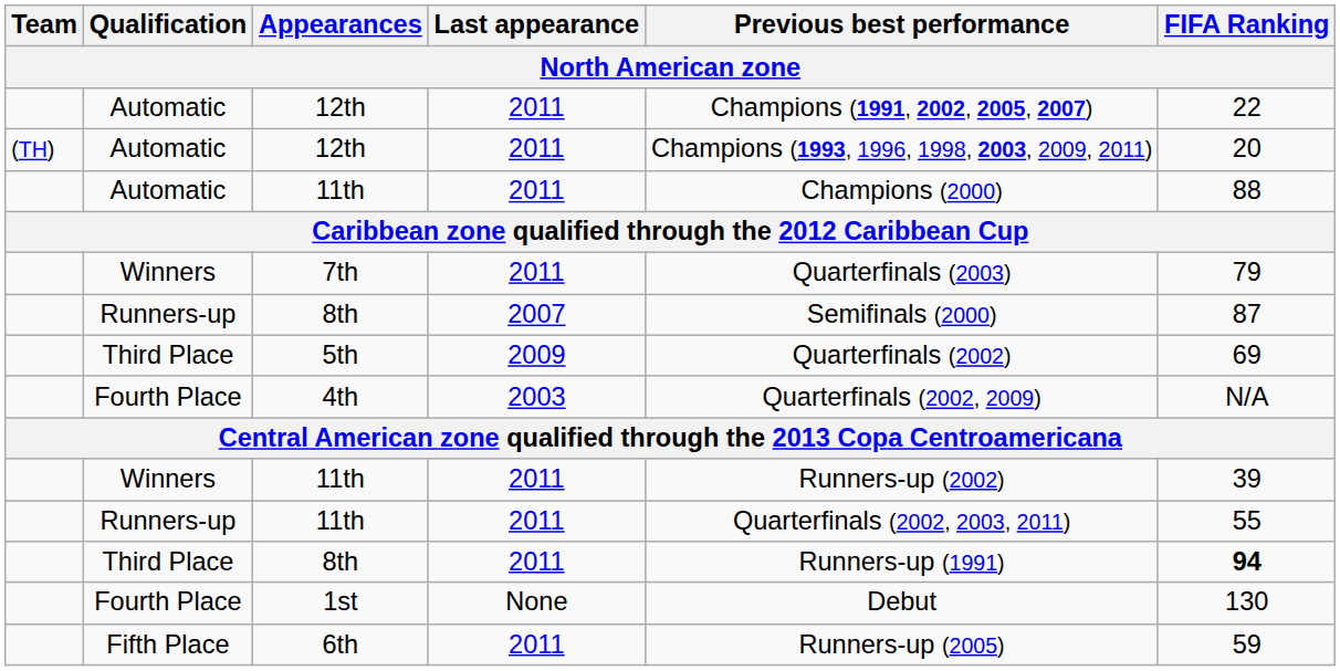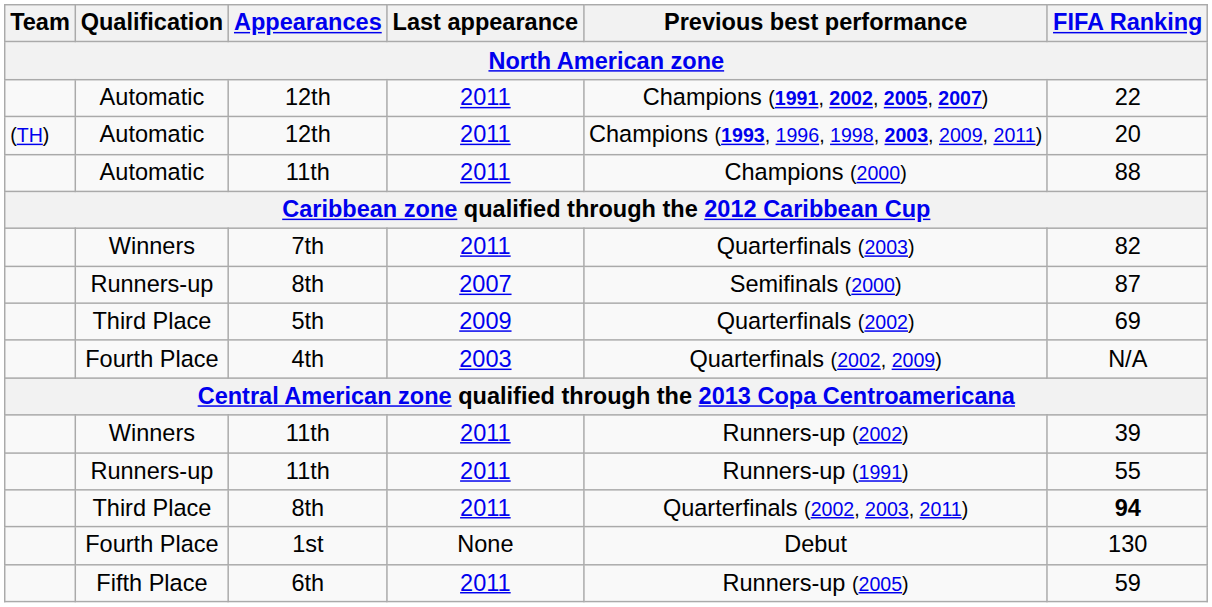7th | FIFA Ranking: 79 -> 82
Runners-up / 11th | Previous best performance: Quarterfinals (2002, 2003, 2011) -> Runners-up (1991)
Third Place / 8th | Previous best performance: Runners-up (1991) -> Quarterfinals (2002, 2003, 2011)
